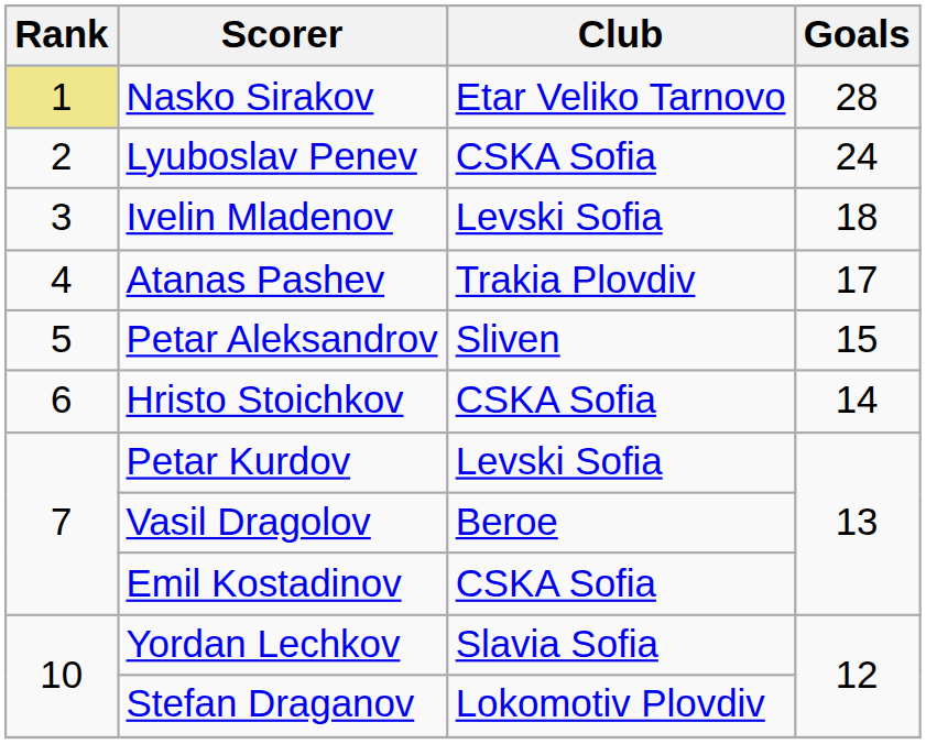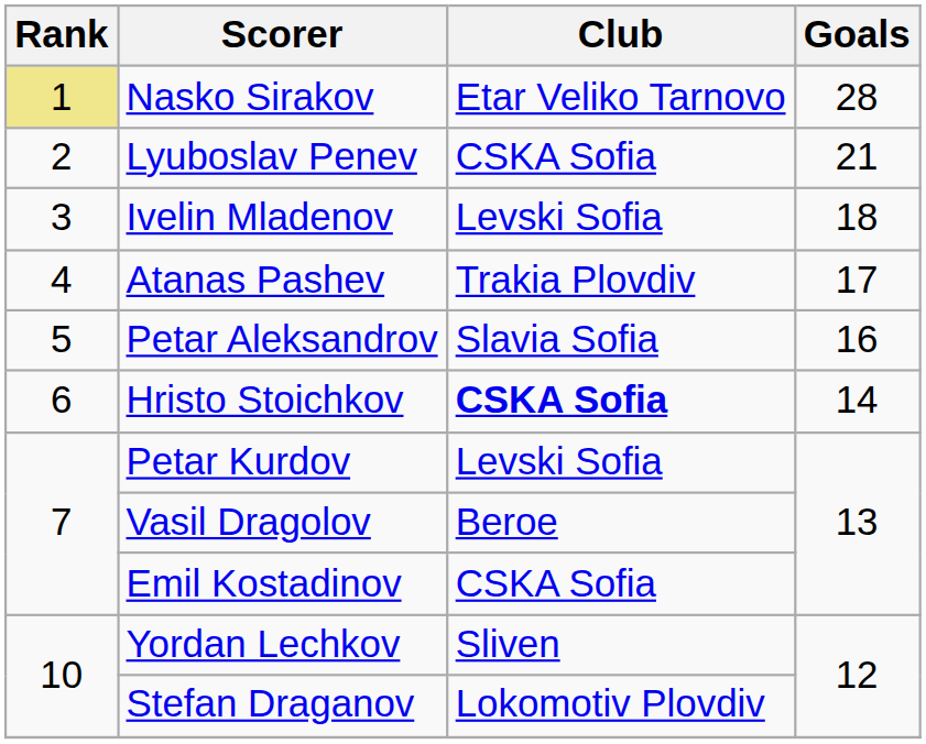Lyuboslav Penev | Goals: 24 -> 21
Petar Aleksandrov | Club: Sliven -> Slavia Sofia
Petar Aleksandrov | Goals: 15 -> 16
Hristo Stoichkov | Club: normal -> bold
Yordan Lechkov | Club: Slavia Sofia -> Sliven
